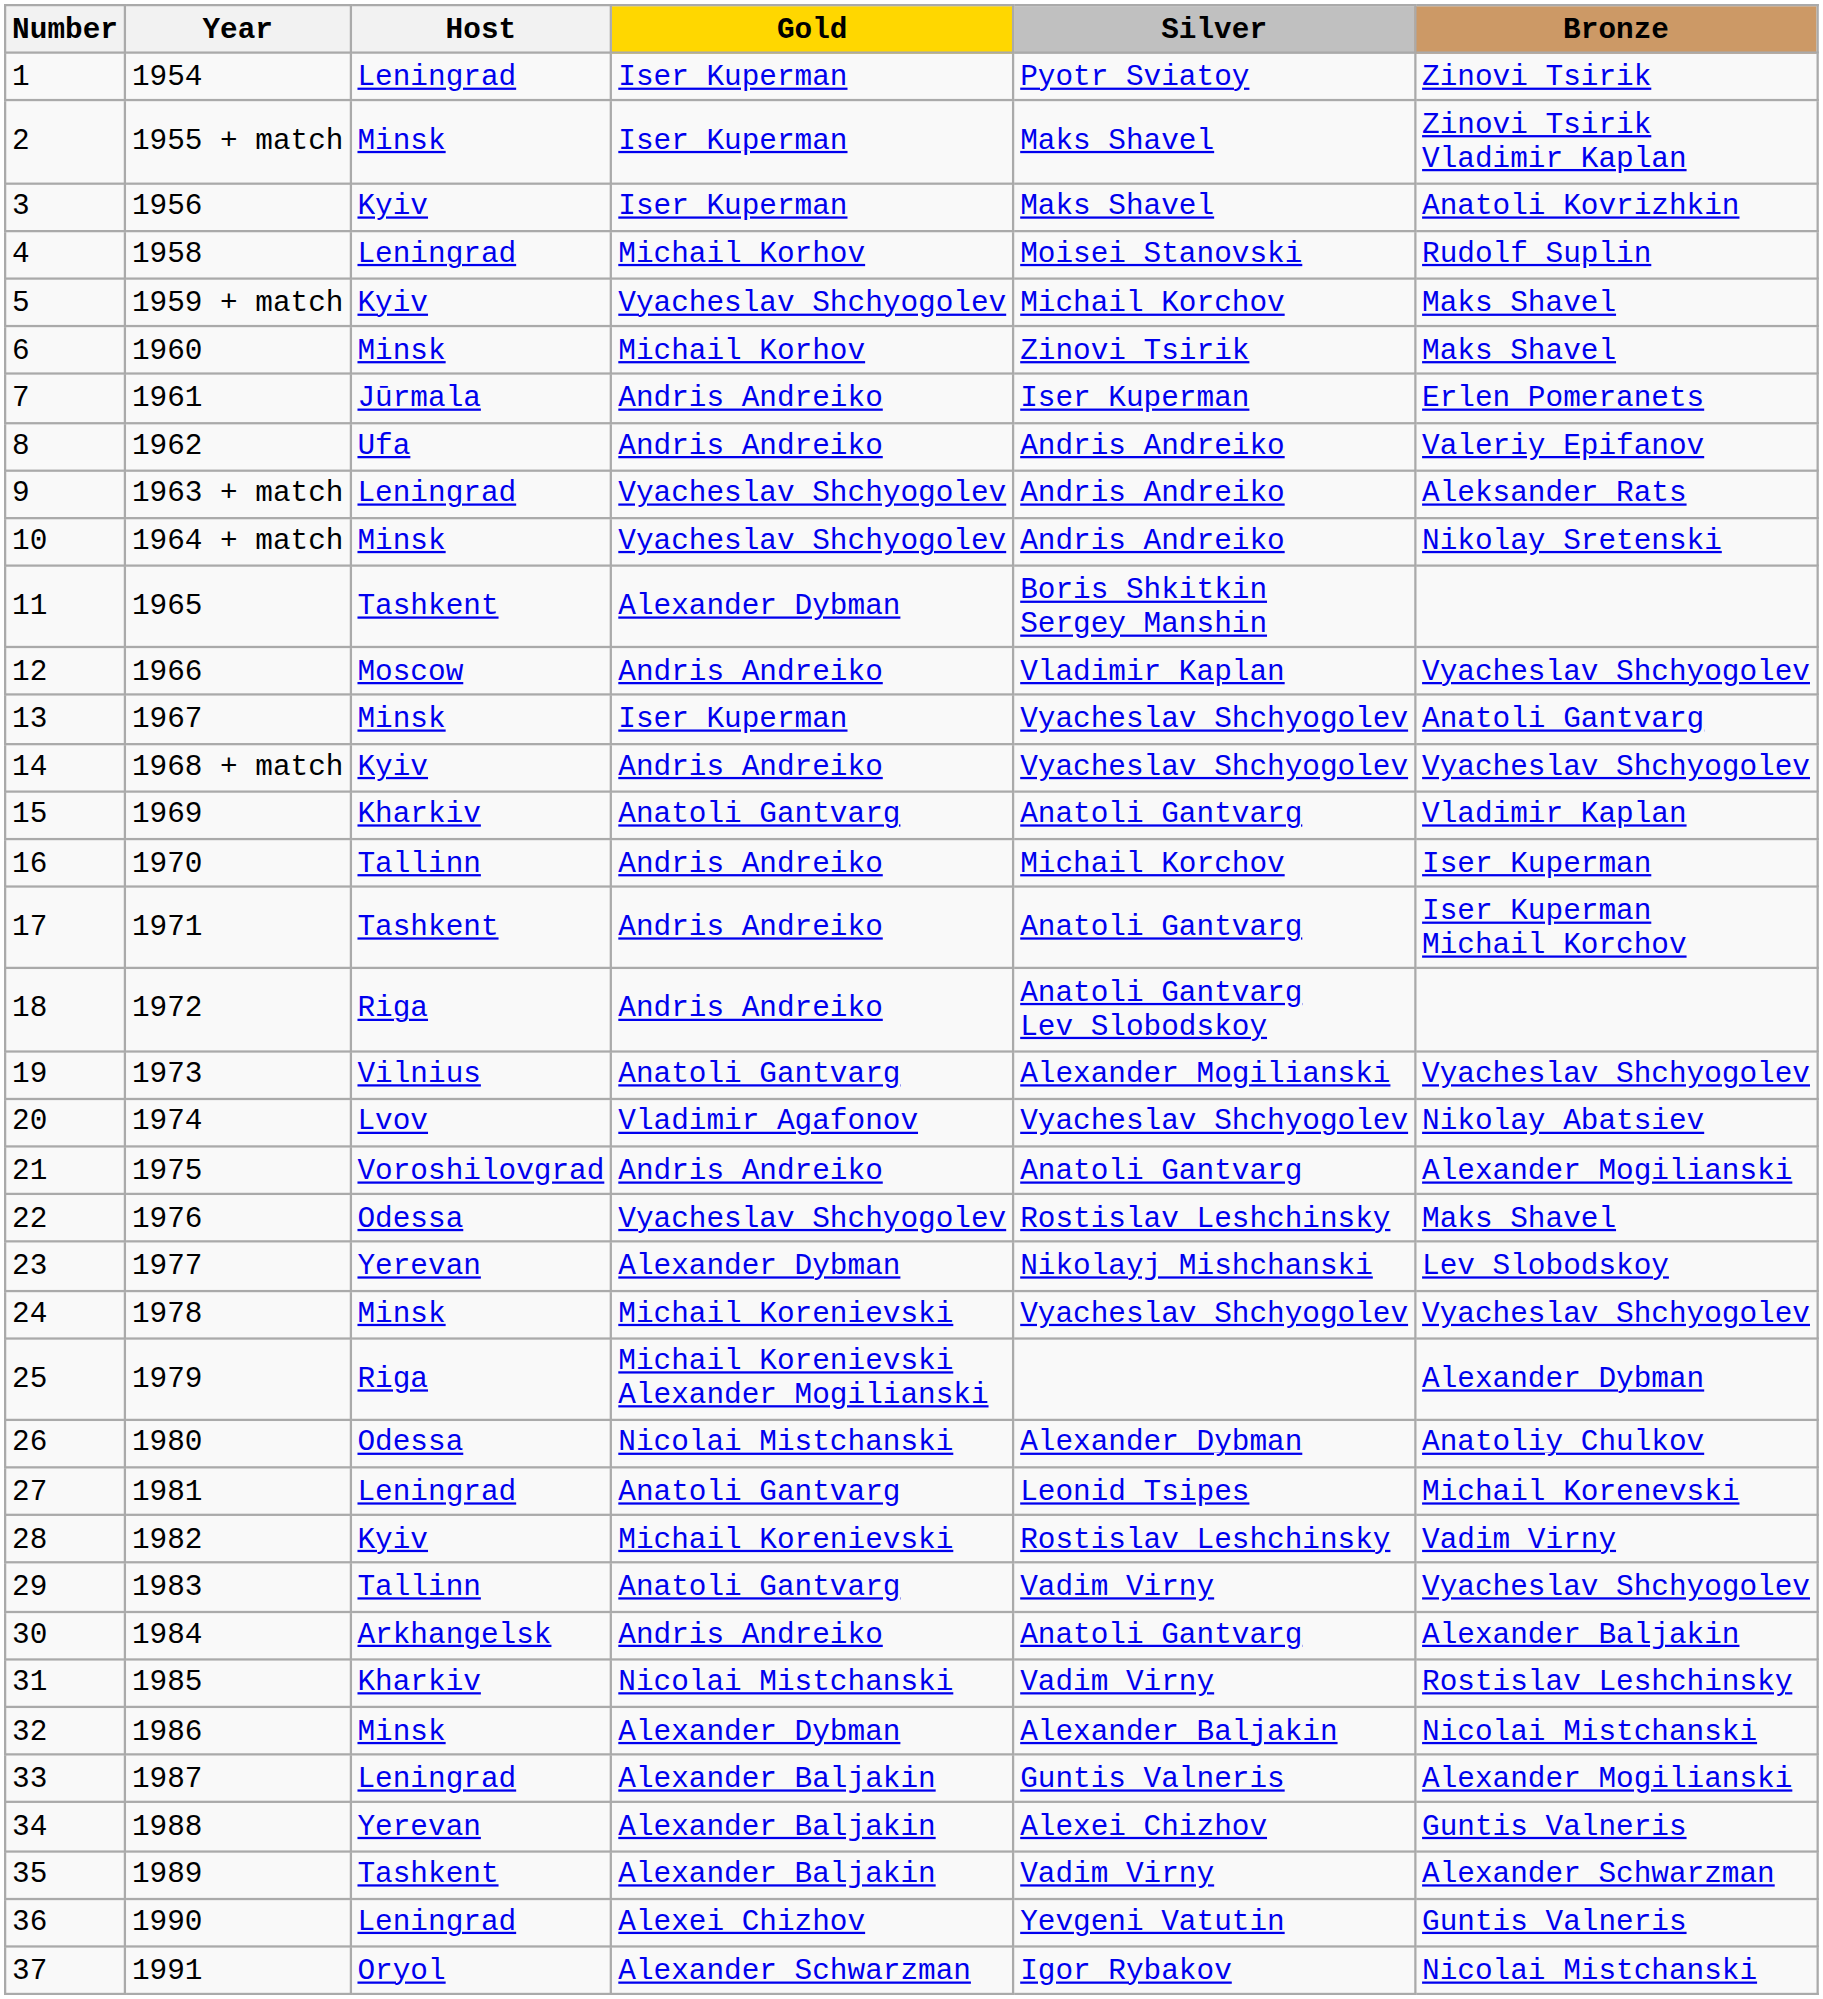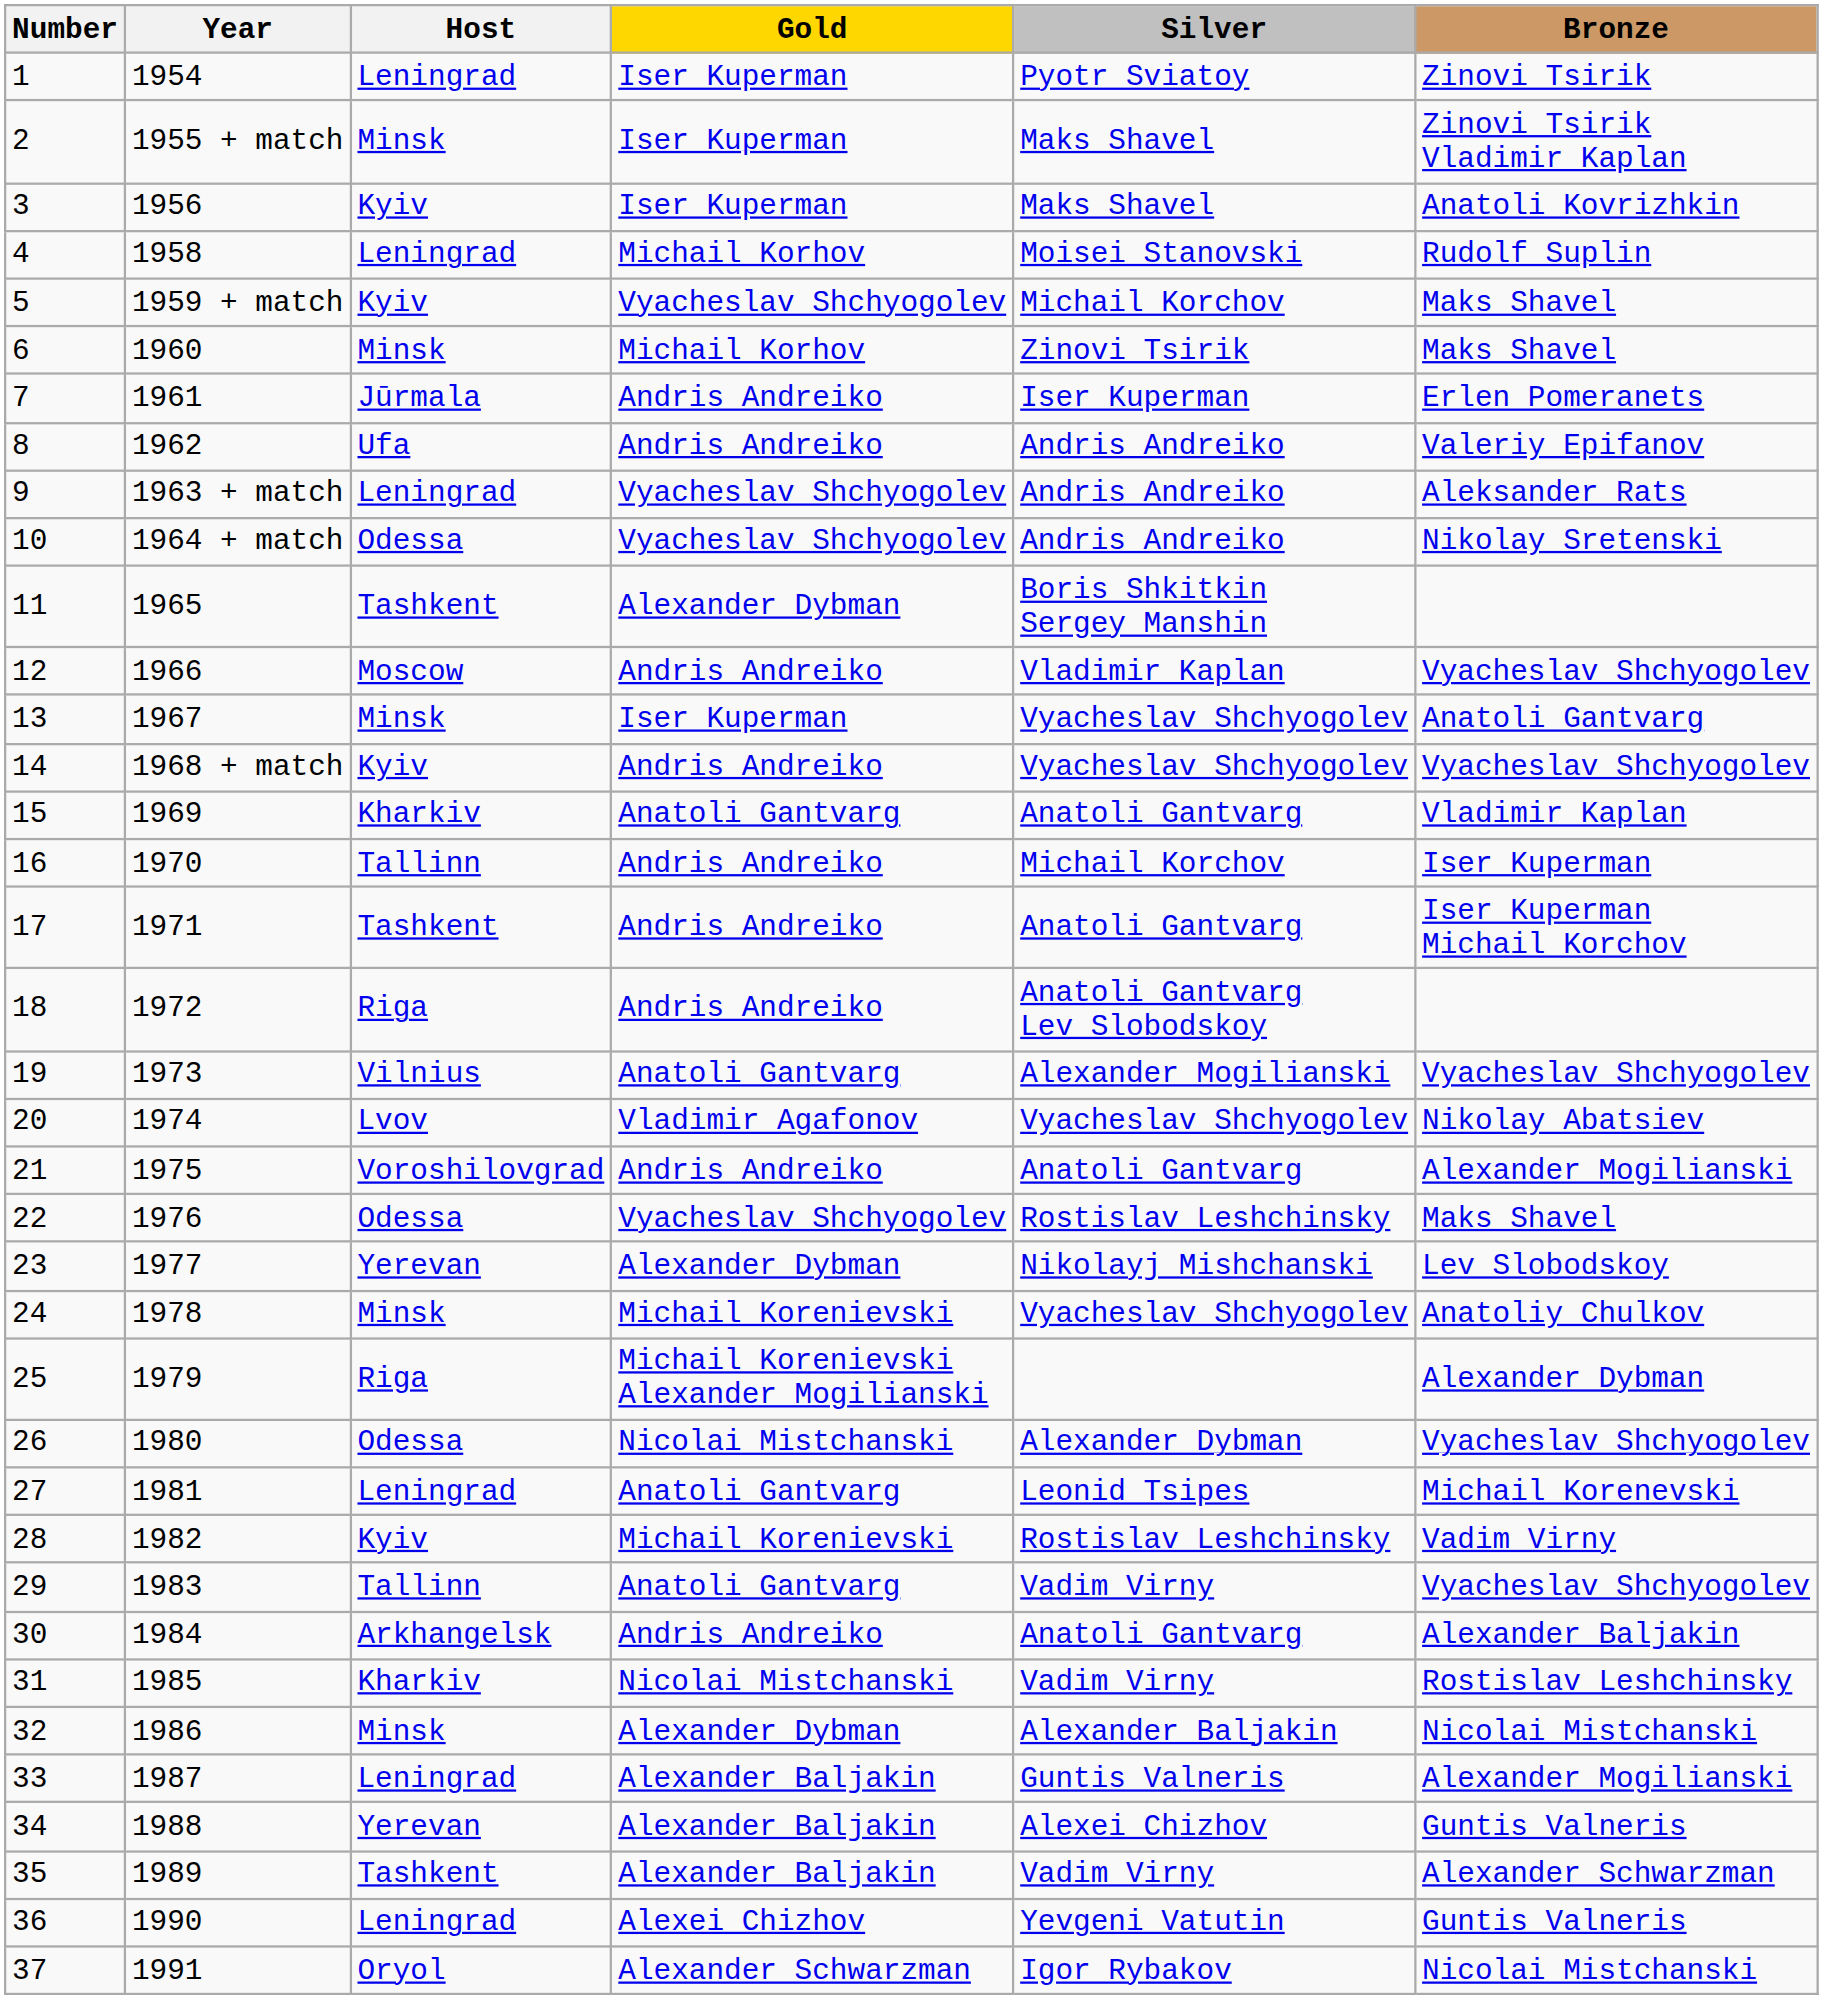10 | Host: Minsk -> Odessa
24 | Bronze: Vyacheslav Shchyogolev -> Anatoliy Chulkov
26 | Bronze: Anatoliy Chulkov -> Vyacheslav Shchyogolev
